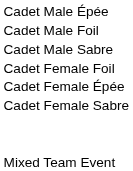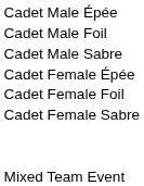rows swapped: Cadet Female Épée <-> Cadet Female Foil
